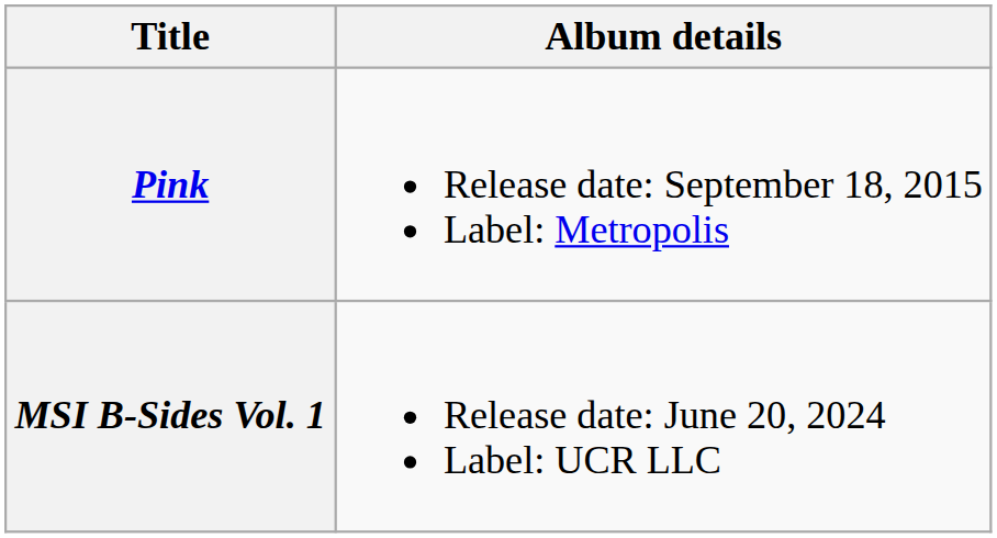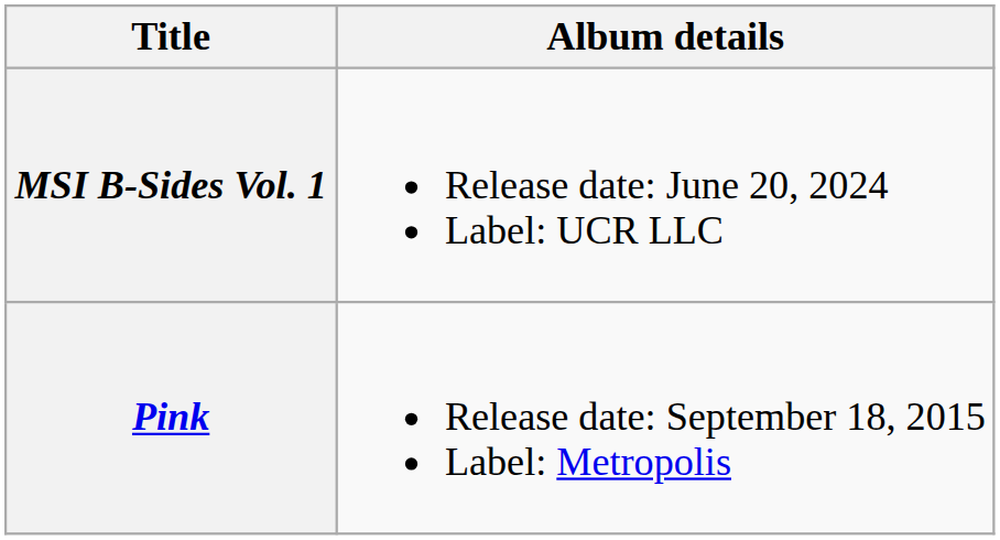rows swapped: Pink <-> MSI B-Sides Vol. 1
